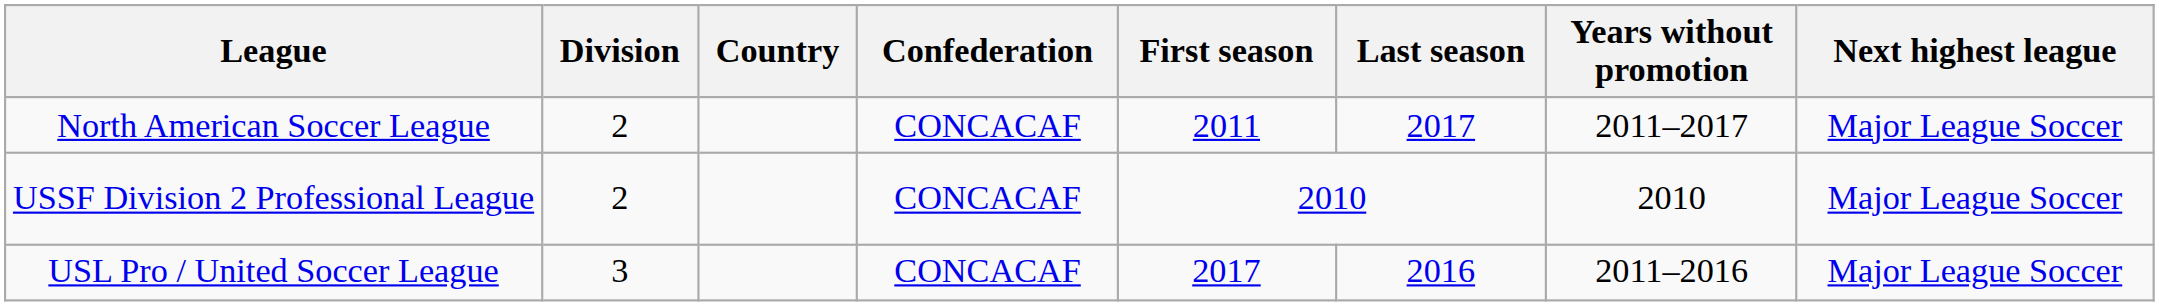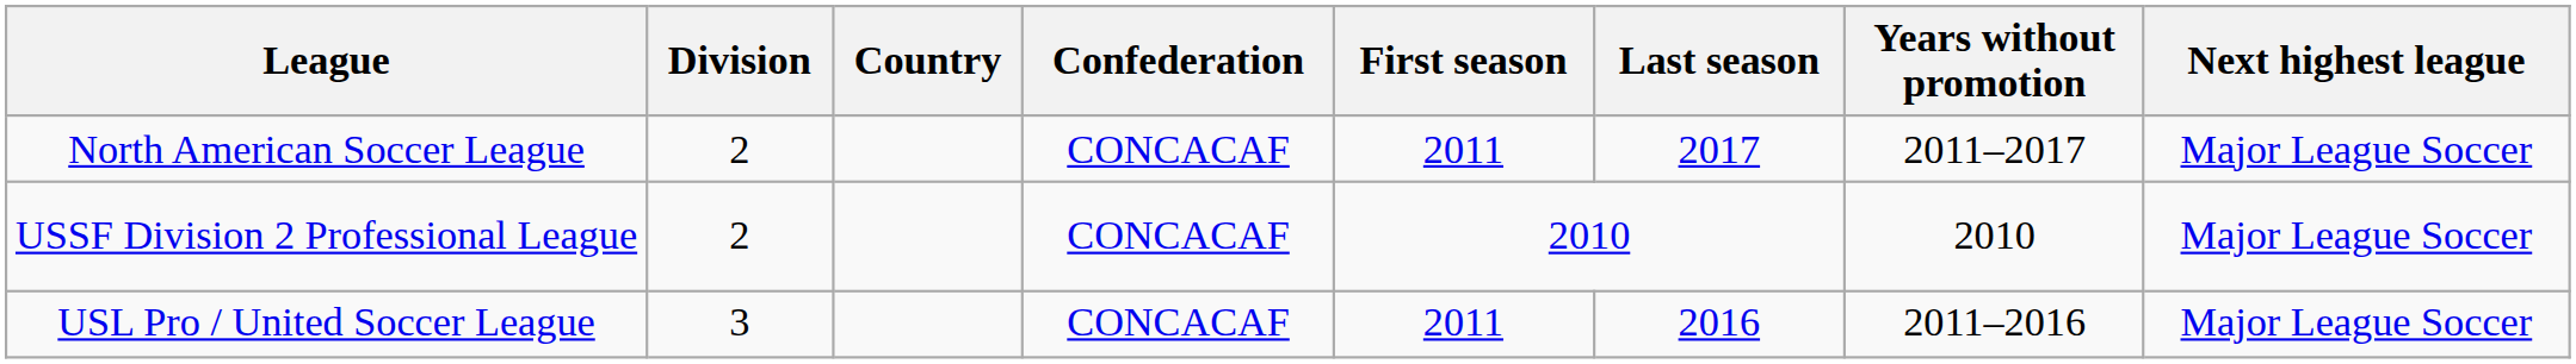USL Pro / United Soccer League | First season: 2017 -> 2011
